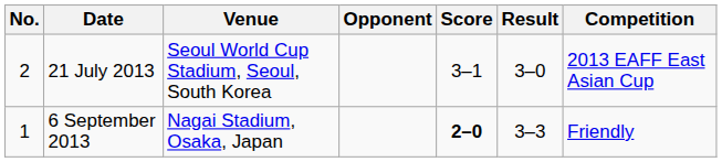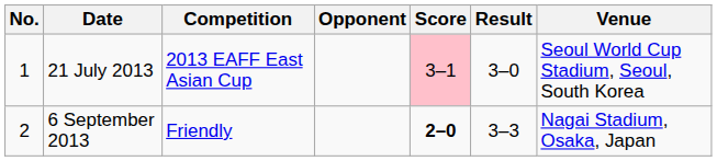columns swapped: Venue <-> Competition
21 July 2013 | No.: 2 -> 1
21 July 2013 | Score: no background -> pink background
6 September 2013 | No.: 1 -> 2
